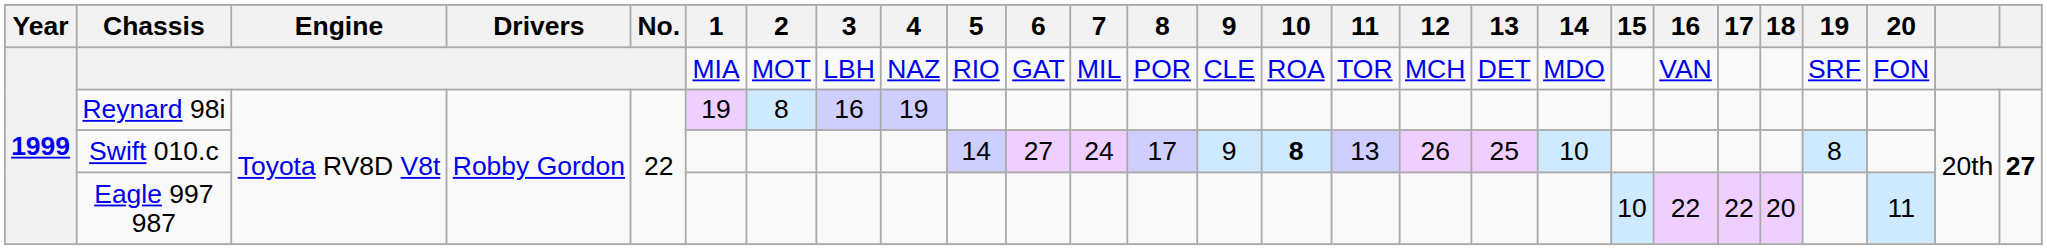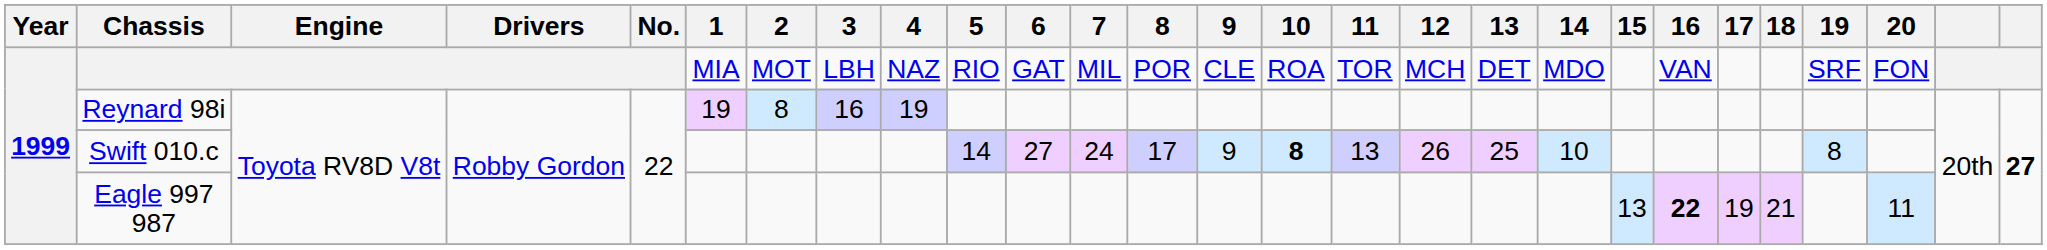Eagle 997 987 | 15: 10 -> 13
Eagle 997 987 | 16: normal -> bold
Eagle 997 987 | 17: 22 -> 19
Eagle 997 987 | 18: 20 -> 21
